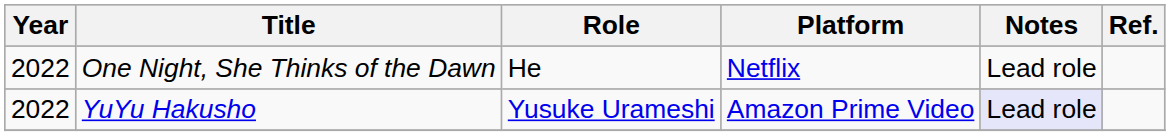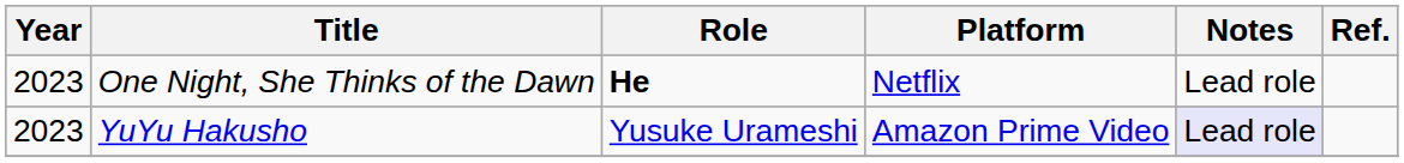One Night, She Thinks of the Dawn | Year: 2022 -> 2023
One Night, She Thinks of the Dawn | Role: normal -> bold
YuYu Hakusho | Year: 2022 -> 2023
